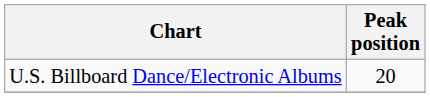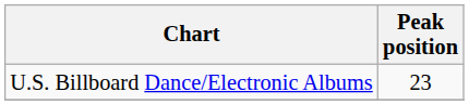U.S. Billboard Dance/Electronic Albums | Peak position: 20 -> 23
